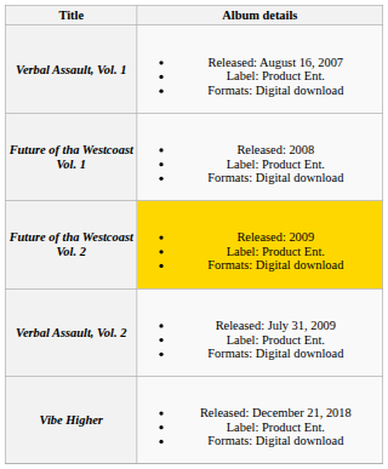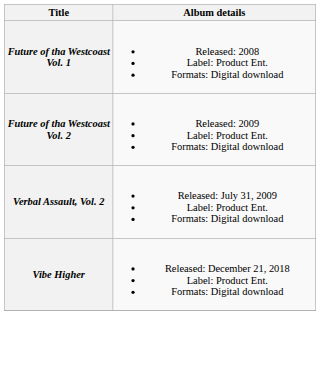- row: Verbal Assault, Vol. 1 | Released: August 16, 2007 Label: Product Ent. Formats: Digital download
Future of tha Westcoast Vol. 2 | Album details: gold background -> no background
